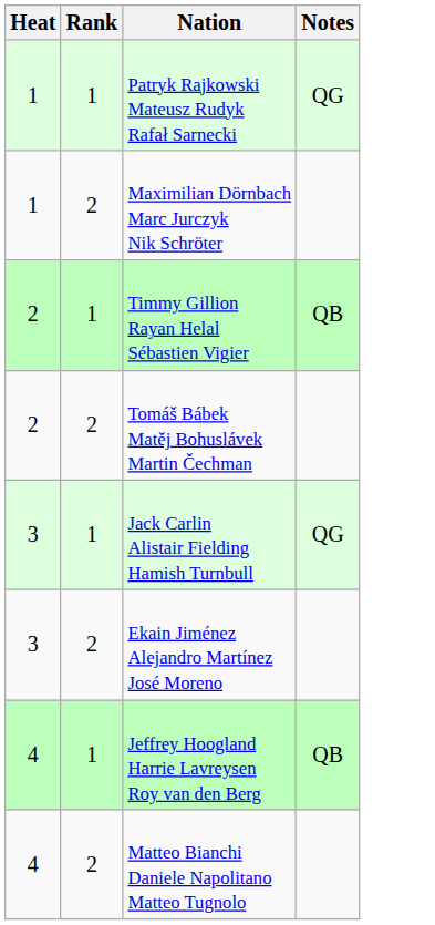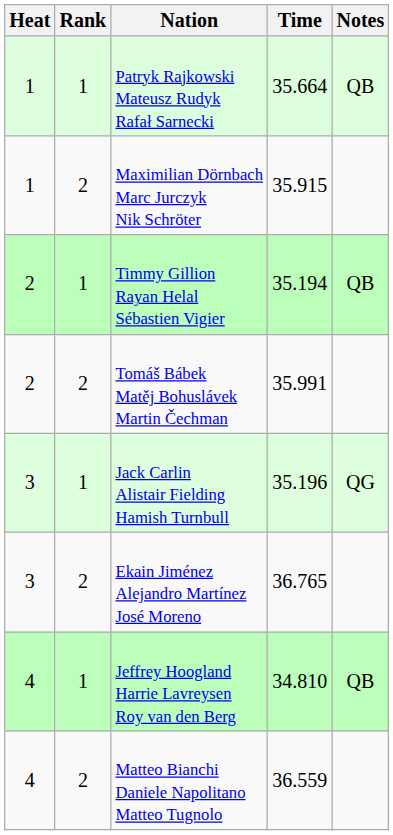+ column: Time | 35.664 | 35.915 | 35.194 | 35.991 | 35.196 | 36.765 | 34.810 | 36.559
Patryk Rajkowski Mateusz Rudyk Rafał Sarnecki | Notes: QG -> QB
